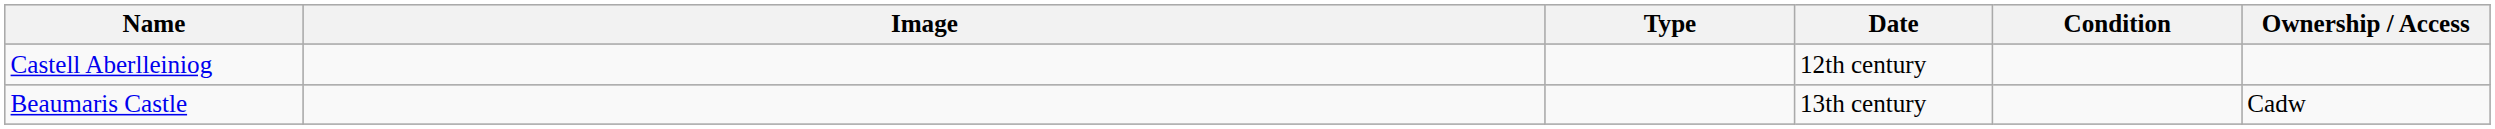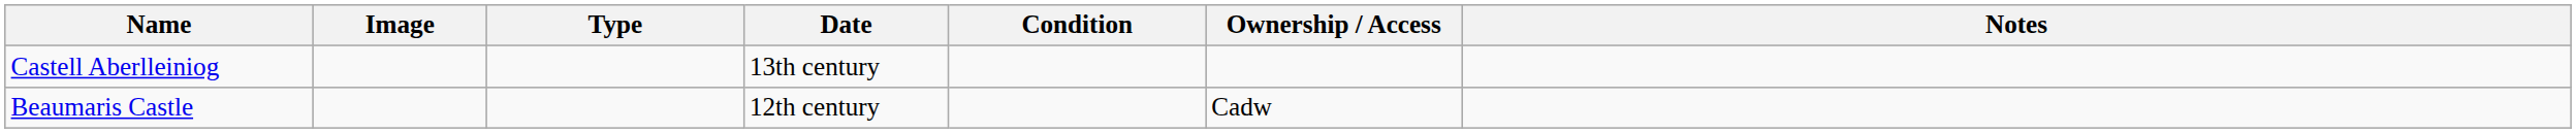+ column: Notes
Castell Aberlleiniog | Date: 12th century -> 13th century
Beaumaris Castle | Date: 13th century -> 12th century
